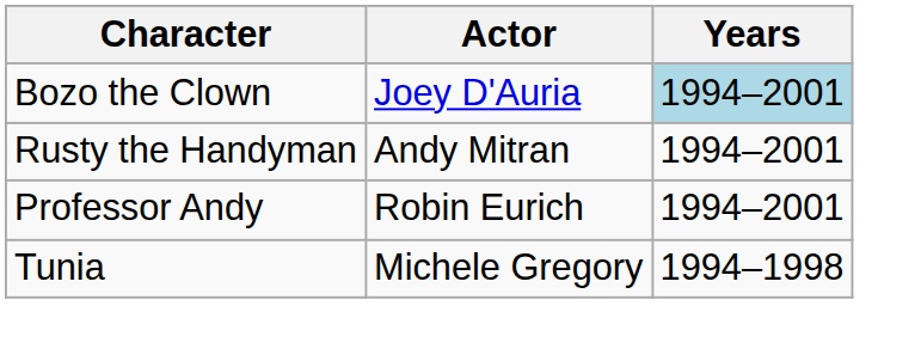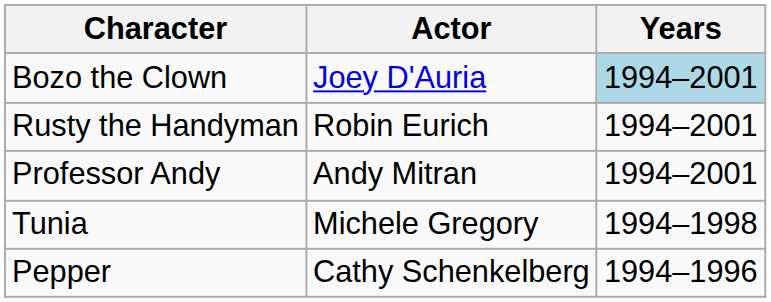Rusty the Handyman | Actor: Andy Mitran -> Robin Eurich
Professor Andy | Actor: Robin Eurich -> Andy Mitran
+ row: Pepper | Cathy Schenkelberg | 1994–1996
